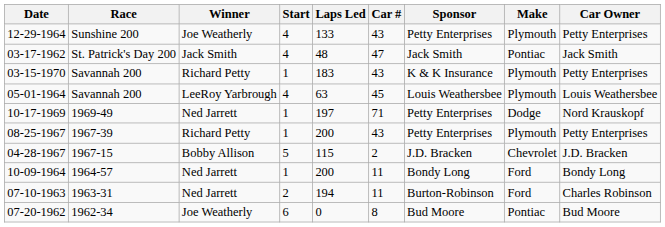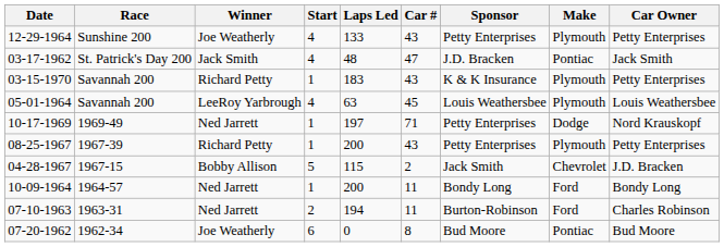03-17-1962 | Sponsor: Jack Smith -> J.D. Bracken
04-28-1967 | Sponsor: J.D. Bracken -> Jack Smith
